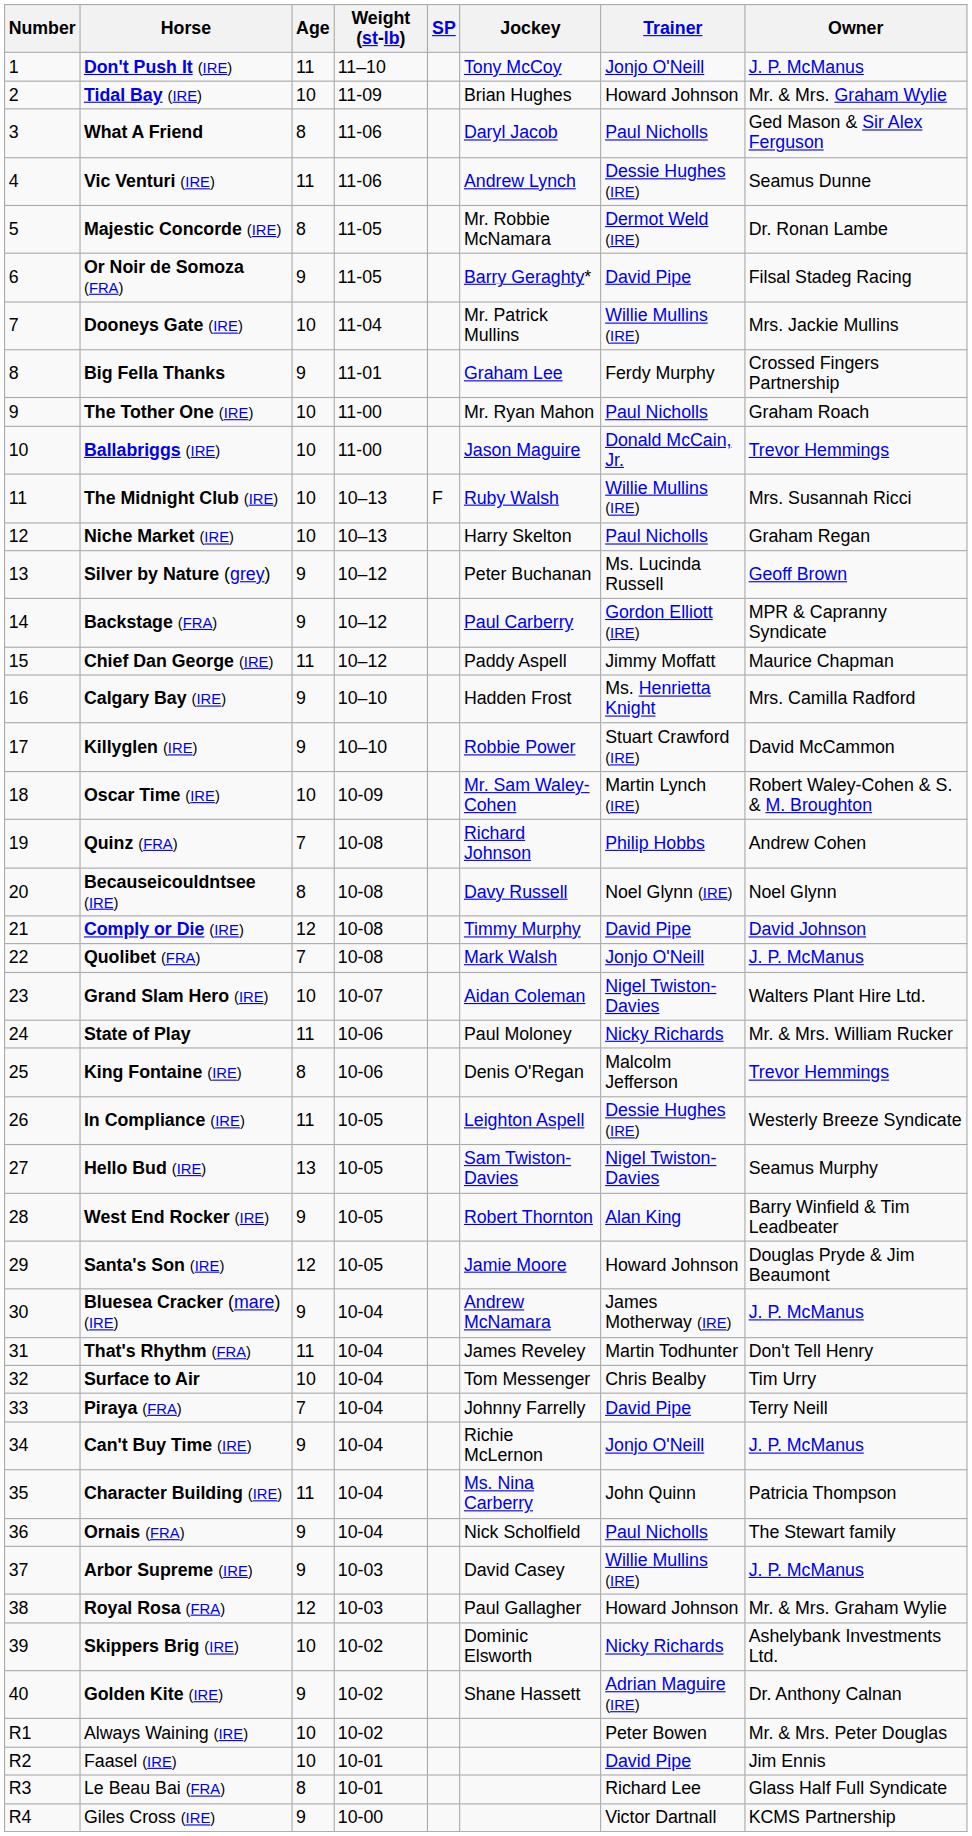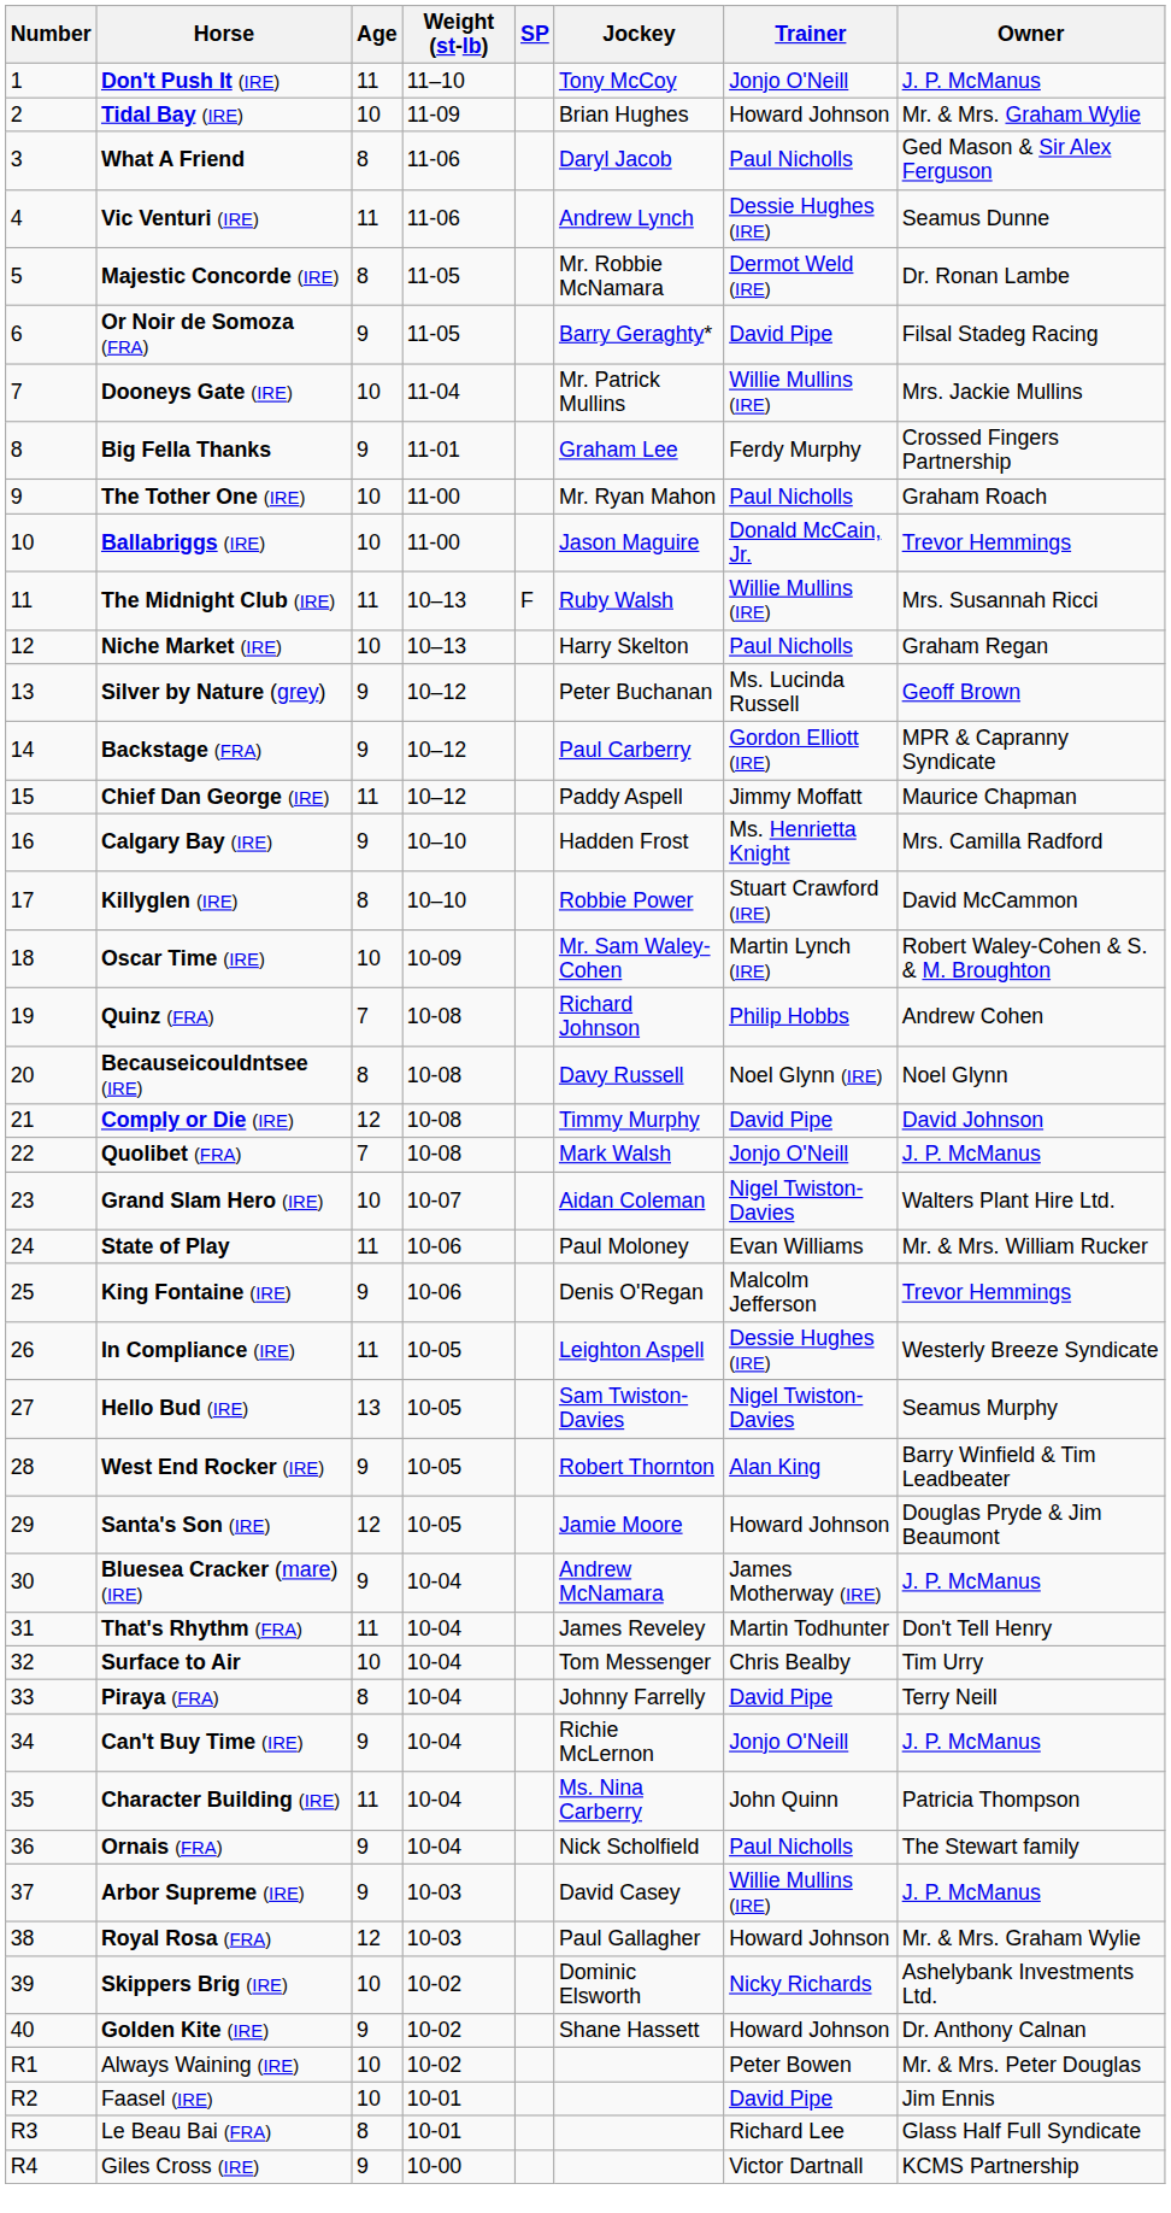The Midnight Club (IRE) | Age: 10 -> 11
Killyglen (IRE) | Age: 9 -> 8
State of Play | Trainer: Nicky Richards -> Evan Williams
King Fontaine (IRE) | Age: 8 -> 9
Piraya (FRA) | Age: 7 -> 8
Golden Kite (IRE) | Trainer: Adrian Maguire (IRE) -> Howard Johnson
